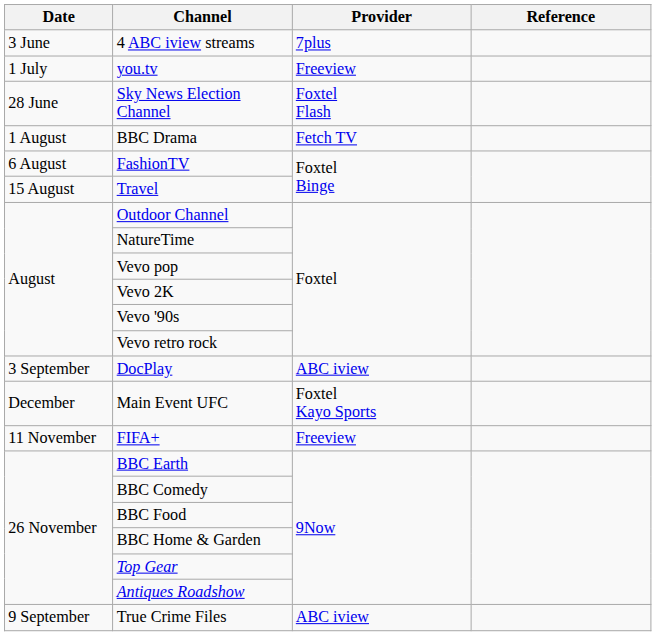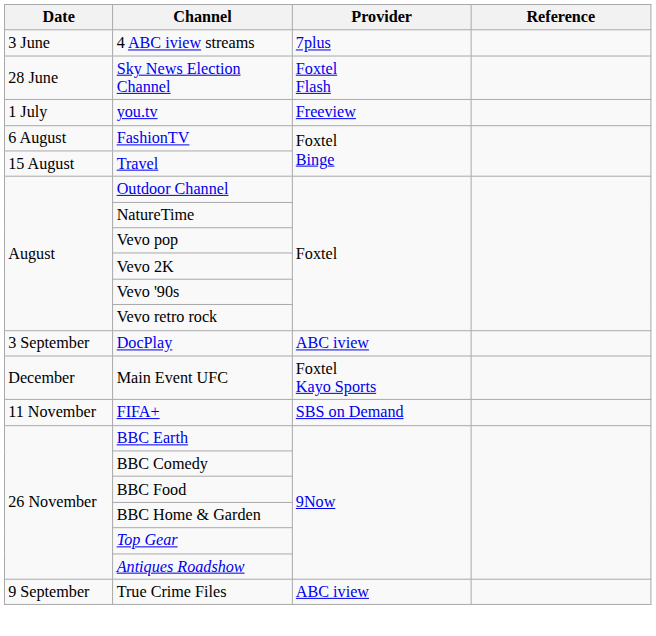rows swapped: Sky News Election Channel <-> you.tv
- row: 1 August | BBC Drama | Fetch TV
FIFA+ | Provider: Freeview -> SBS on Demand
